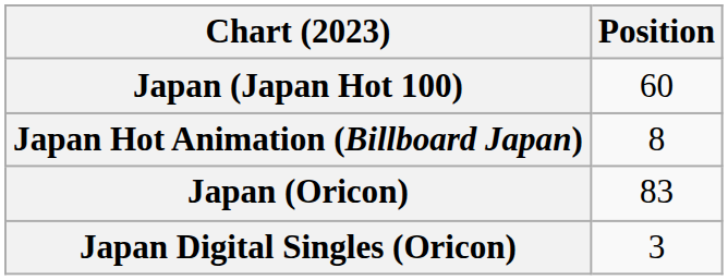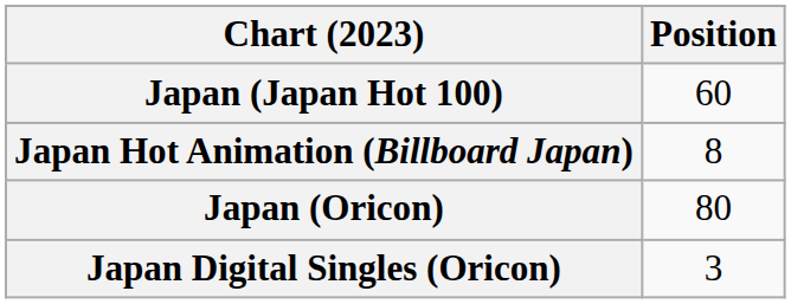Japan (Oricon) | Position: 83 -> 80
